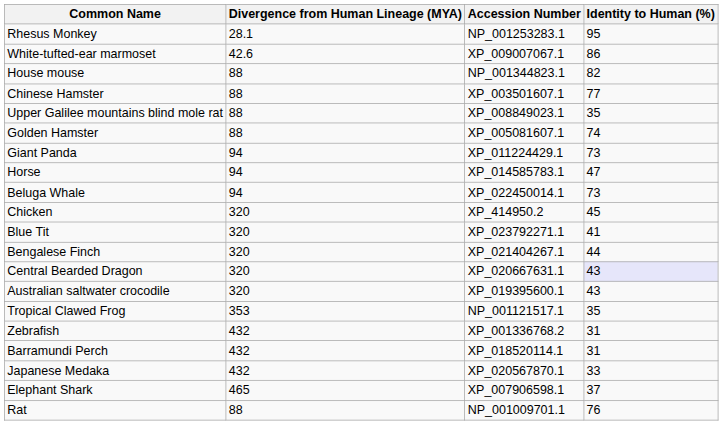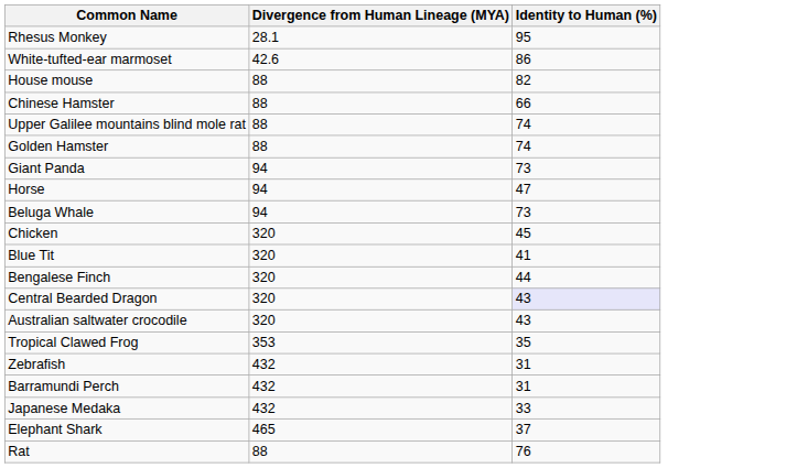- column: Accession Number | NP_001253283.1 | XP_009007067.1 | NP_001344823.1 | XP_003501607.1 | XP_008849023.1 | XP_005081607.1 | XP_011224429.1 | XP_014585783.1 | XP_022450014.1 | XP_414950.2 | XP_023792271.1 | XP_021404267.1 | XP_020667631.1 | XP_019395600.1 | NP_001121517.1 | XP_001336768.2 | XP_018520114.1 | XP_020567870.1 | XP_007906598.1 | NP_001009701.1
Chinese Hamster | Identity to Human (%): 77 -> 66
Upper Galilee mountains blind mole rat | Identity to Human (%): 35 -> 74
